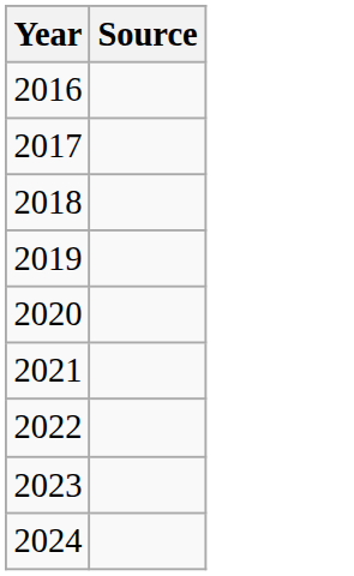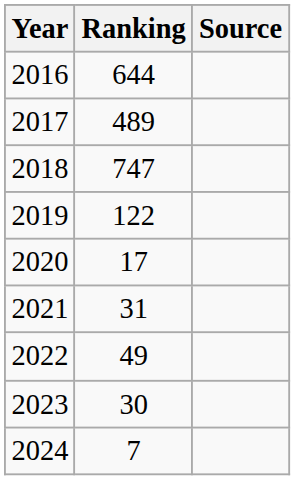+ column: Ranking | 644 | 489 | 747 | 122 | 17 | 31 | 49 | 30 | 7
